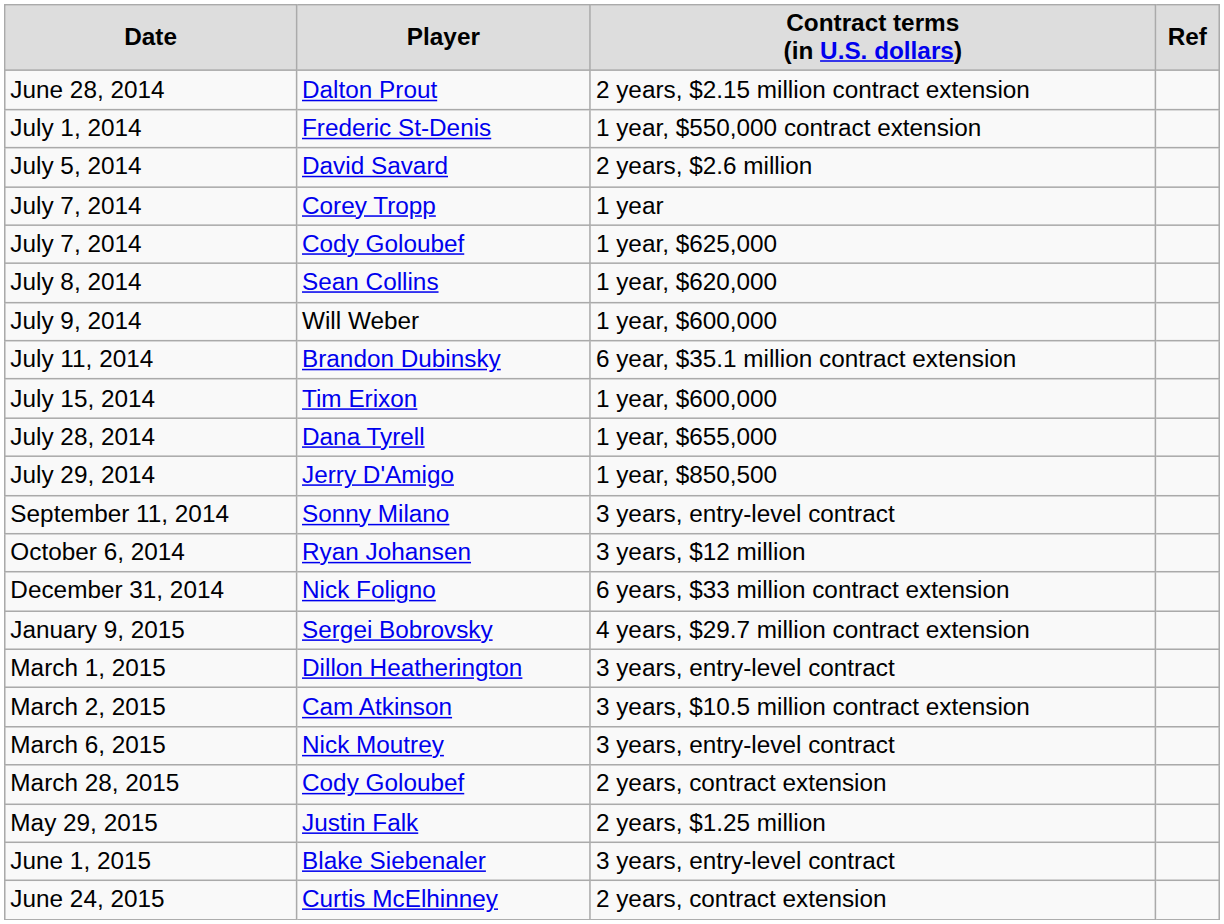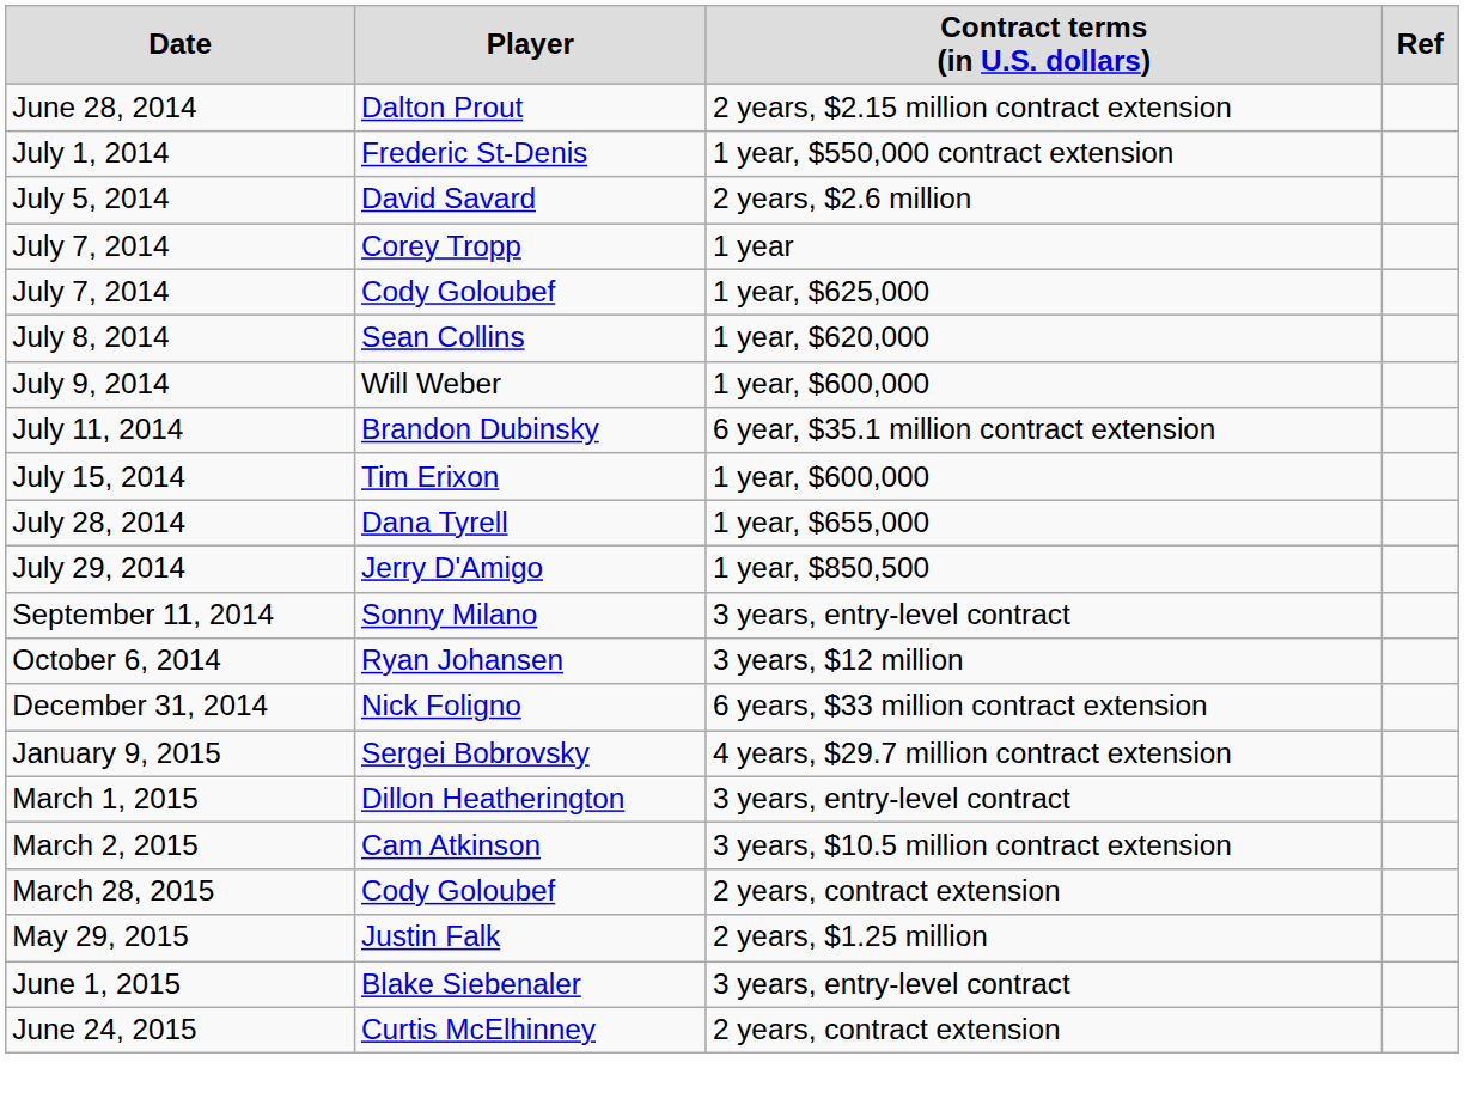- row: March 6, 2015 | Nick Moutrey | 3 years, entry-level contract
